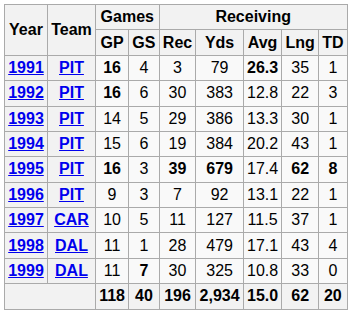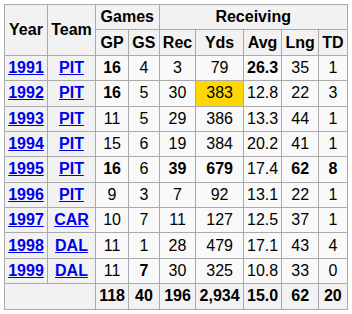1992 | Games / GS: 6 -> 5
1992 | Receiving / Yds: no background -> gold background
1993 | Games / GP: 14 -> 11
1993 | Receiving / Lng: 30 -> 44
1994 | Receiving / Lng: 43 -> 41
1995 | Games / GS: 3 -> 6
1997 | Games / GS: 5 -> 7
1997 | Receiving / Avg: 11.5 -> 12.5
